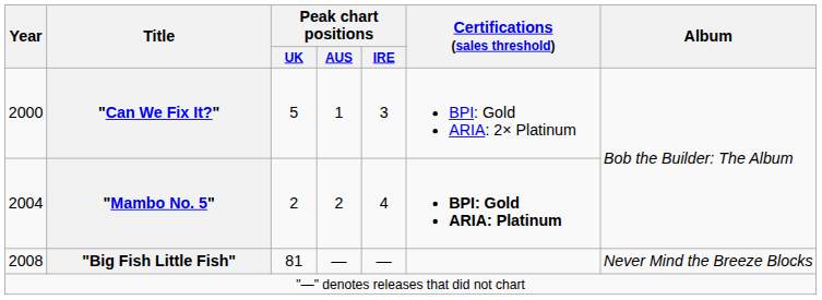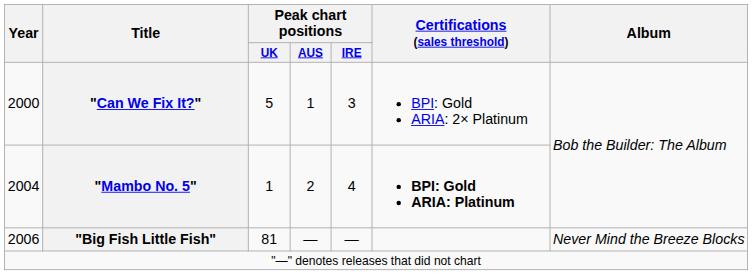"Mambo No. 5" | Peak chart positions / UK: 2 -> 1
"Big Fish Little Fish" | Year: 2008 -> 2006
